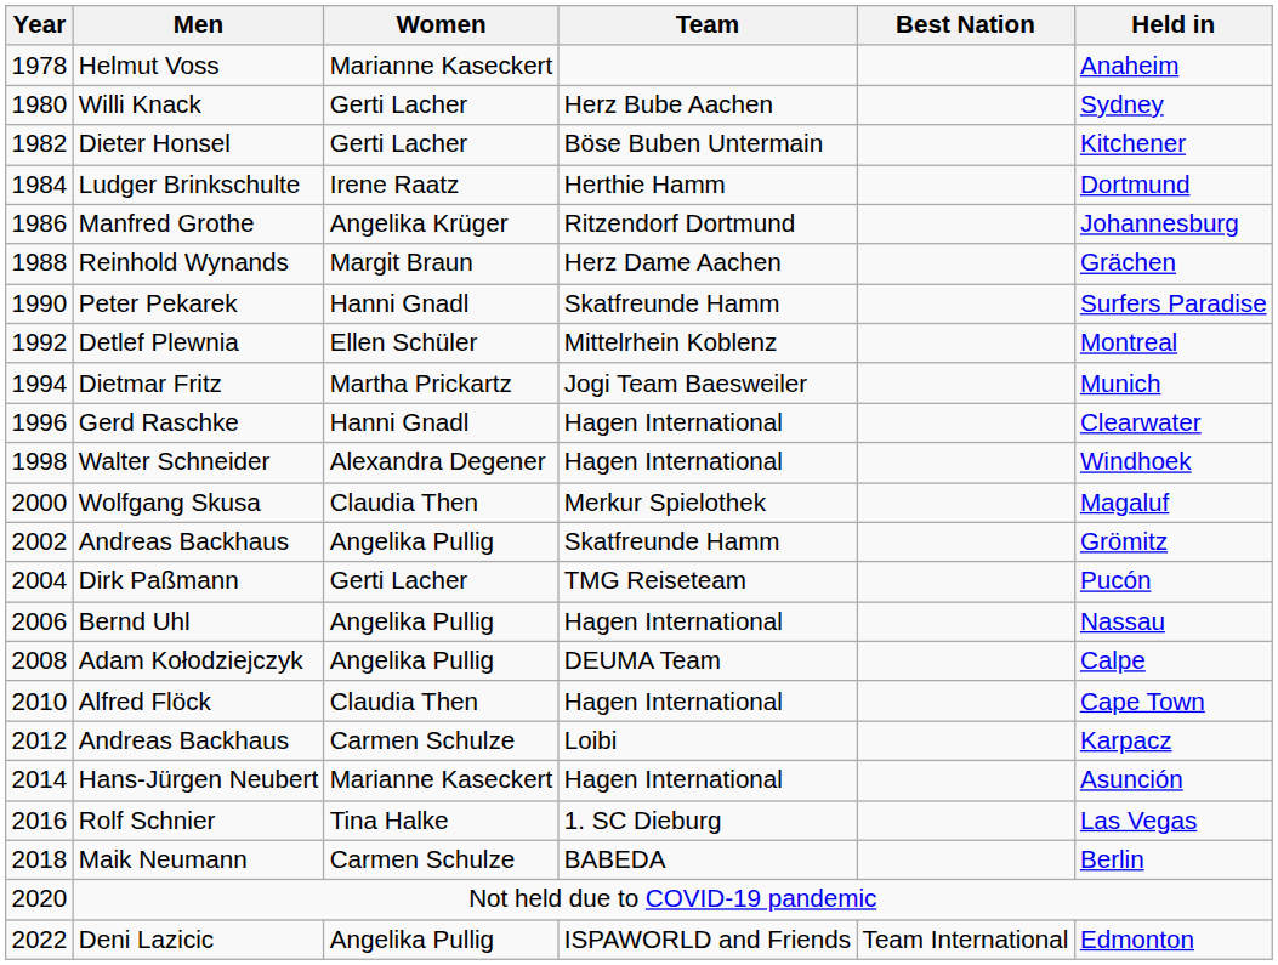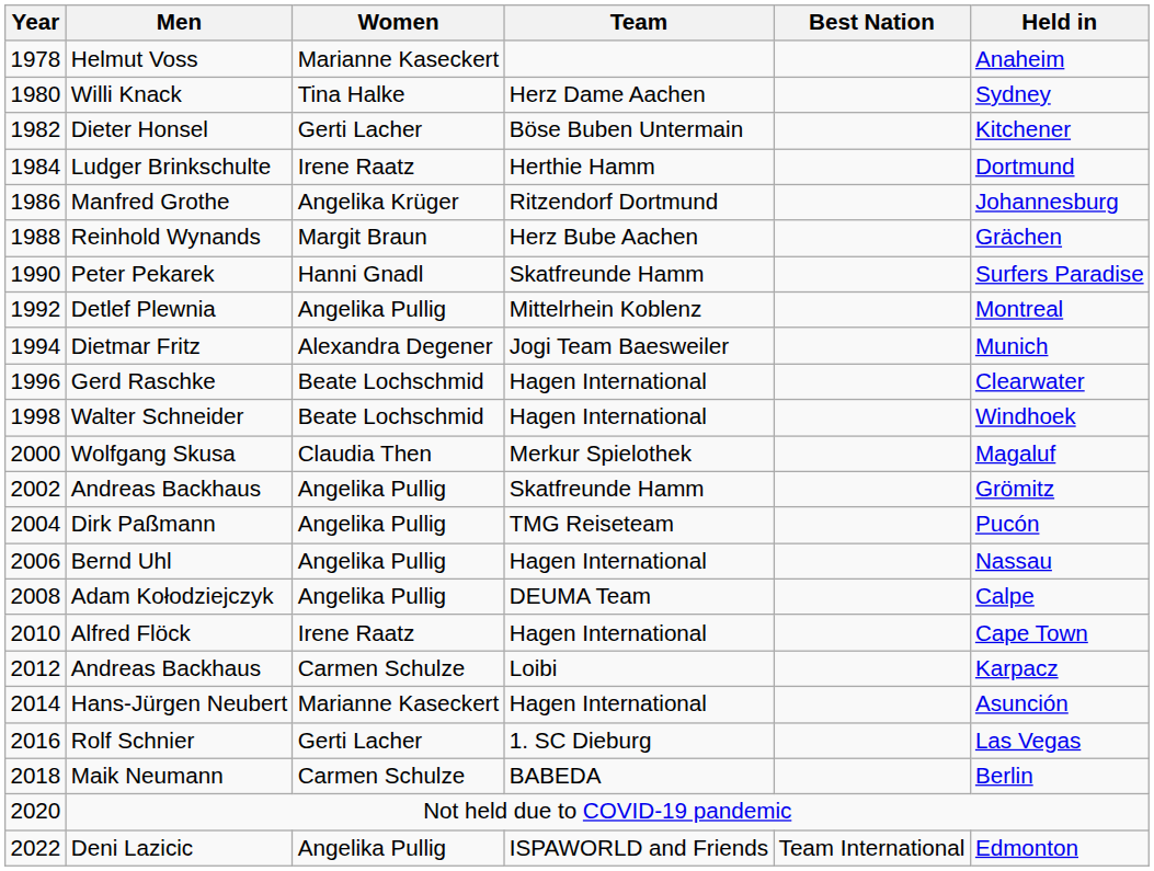Willi Knack | Women: Gerti Lacher -> Tina Halke
Willi Knack | Team: Herz Bube Aachen -> Herz Dame Aachen
Reinhold Wynands | Team: Herz Dame Aachen -> Herz Bube Aachen
Detlef Plewnia | Women: Ellen Schüler -> Angelika Pullig
Dietmar Fritz | Women: Martha Prickartz -> Alexandra Degener
Gerd Raschke | Women: Hanni Gnadl -> Beate Lochschmid
Walter Schneider | Women: Alexandra Degener -> Beate Lochschmid
Dirk Paßmann | Women: Gerti Lacher -> Angelika Pullig
Alfred Flöck | Women: Claudia Then -> Irene Raatz
Rolf Schnier | Women: Tina Halke -> Gerti Lacher
